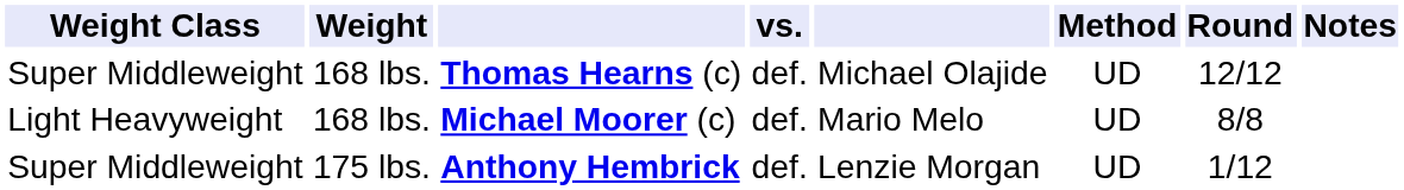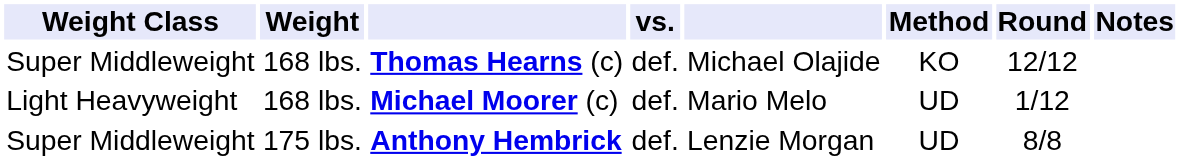Thomas Hearns (c) | Method: UD -> KO
Michael Moorer (c) | Round: 8/8 -> 1/12
Anthony Hembrick | Round: 1/12 -> 8/8
